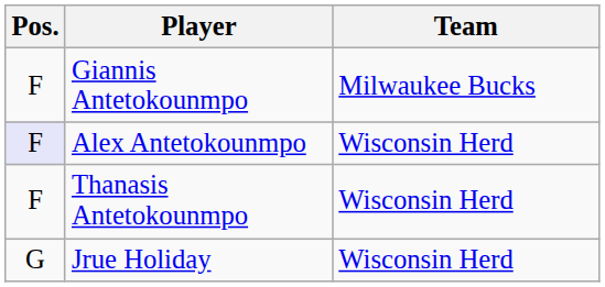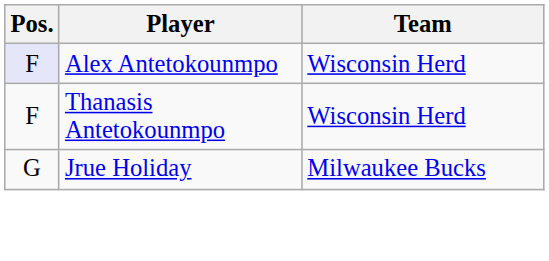- row: F | Giannis Antetokounmpo | Milwaukee Bucks
Jrue Holiday | Team: Wisconsin Herd -> Milwaukee Bucks
